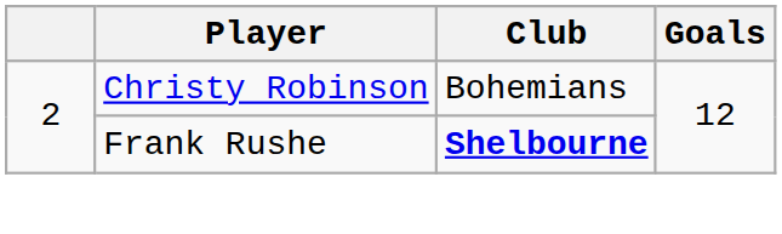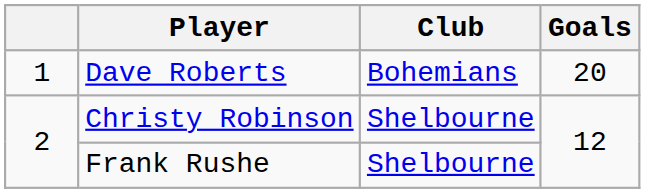+ row: 1 | Dave Roberts | Bohemians | 20
Christy Robinson | Club: Bohemians -> Shelbourne
Frank Rushe | Club: bold -> normal
